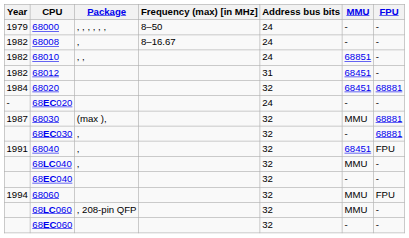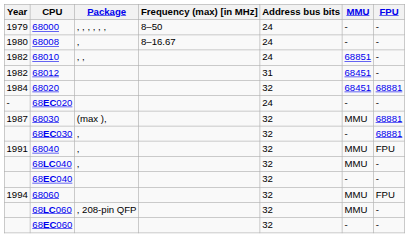68008 | Year: 1982 -> 1980
68040 | MMU: 68451 -> MMU
